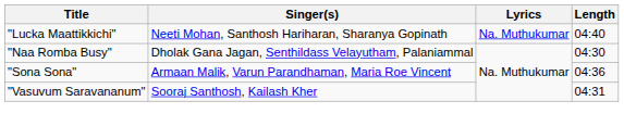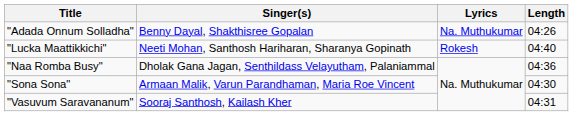+ row: "Adada Onnum Solladha" | Benny Dayal, Shakthisree Gopalan | Na. Muthukumar | 04:26
"Lucka Maattikkichi" | Lyrics: Na. Muthukumar -> Rokesh
"Naa Romba Busy" | Length: 04:30 -> 04:36
"Sona Sona" | Length: 04:36 -> 04:30
